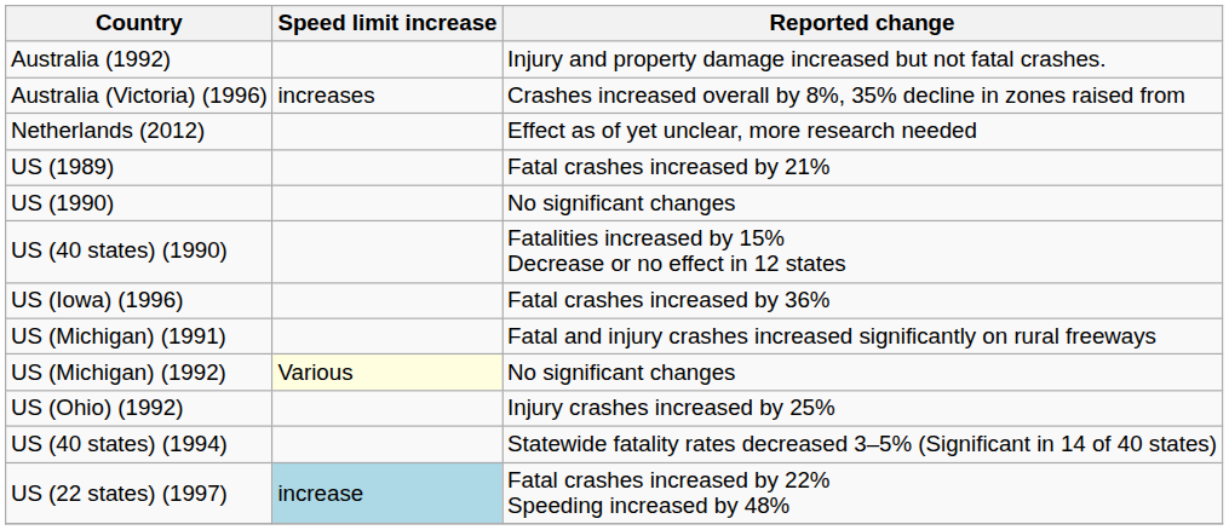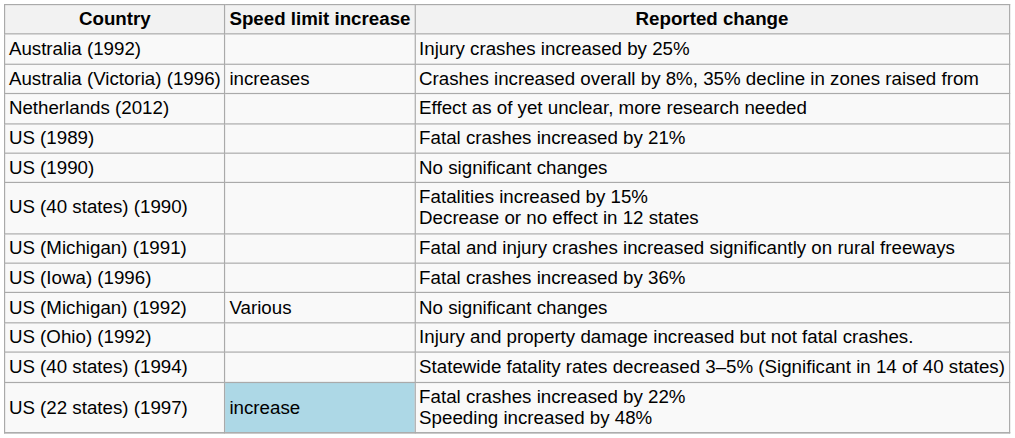Australia (1992) | Reported change: Injury and property damage increased but not fatal crashes. -> Injury crashes increased by 25%
rows swapped: US (Iowa) (1996) <-> US (Michigan) (1991)
US (Michigan) (1992) | Speed limit increase: lightyellow background -> no background
US (Ohio) (1992) | Reported change: Injury crashes increased by 25% -> Injury and property damage increased but not fatal crashes.
